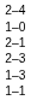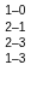- row: 2–4
- row: 1–1
